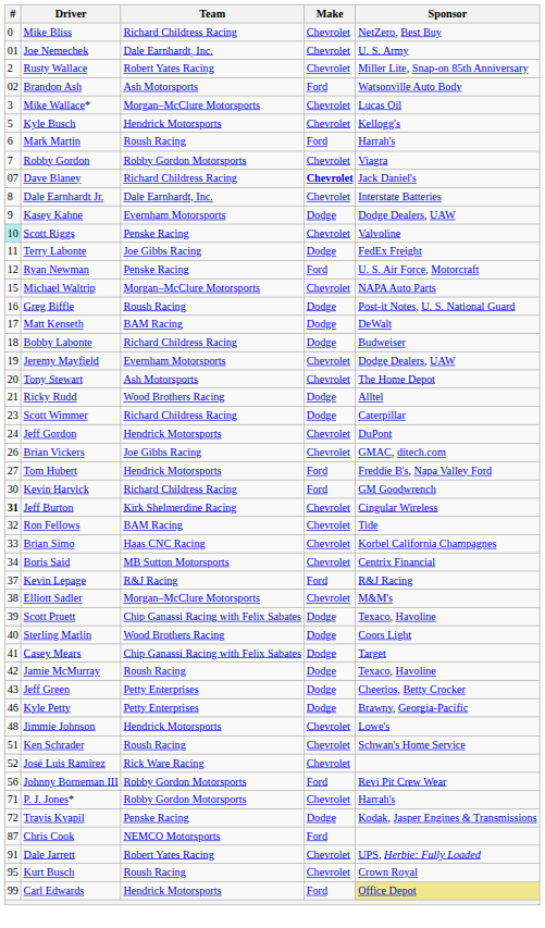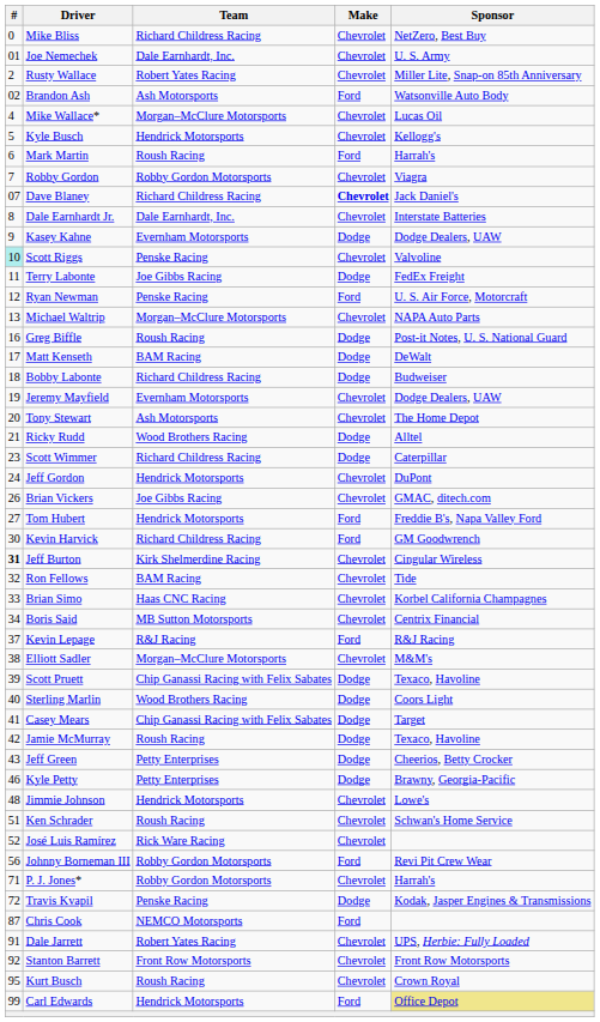Mike Wallace* | #: 3 -> 4
Michael Waltrip | #: 15 -> 13
+ row: 92 | Stanton Barrett | Front Row Motorsports | Chevrolet | Front Row Motorsports
